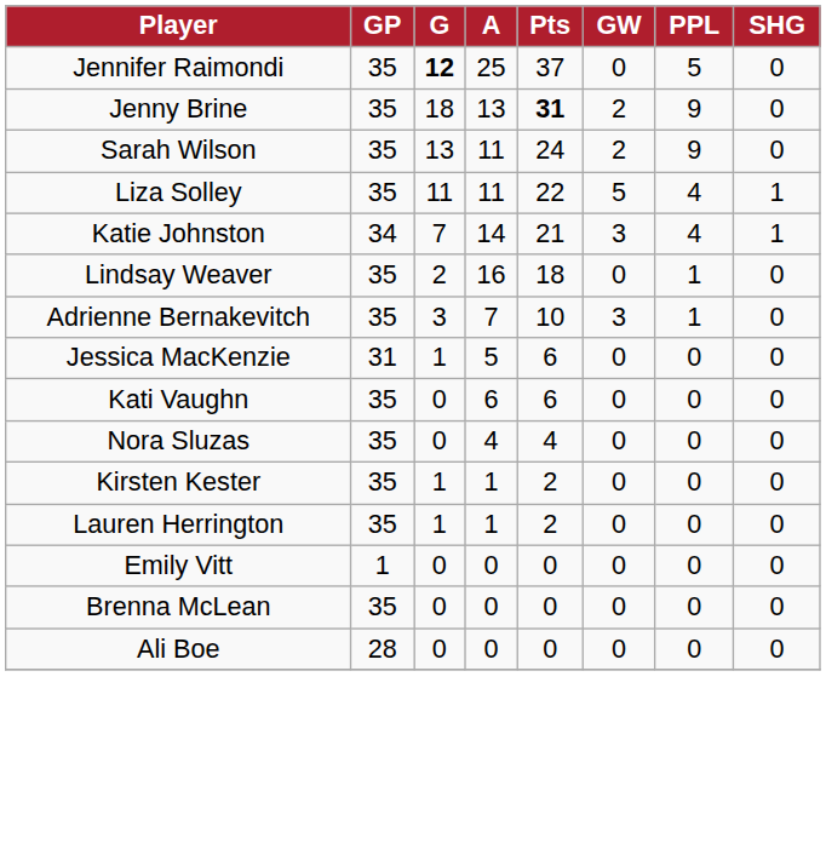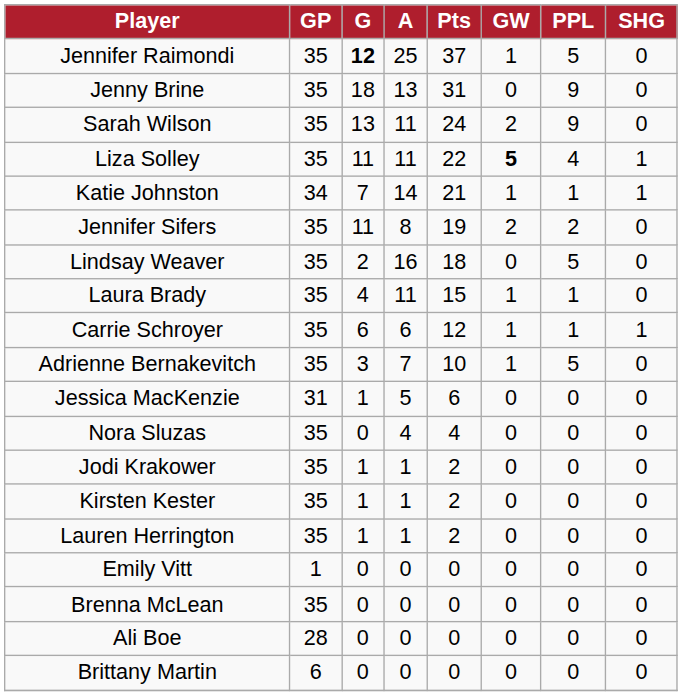Jennifer Raimondi | GW: 0 -> 1
Jenny Brine | Pts: bold -> normal
Jenny Brine | GW: 2 -> 0
Liza Solley | GW: normal -> bold
Katie Johnston | GW: 3 -> 1
Katie Johnston | PPL: 4 -> 1
+ row: Jennifer Sifers | 35 | 11 | 8 | 19 | 2 | 2 | 0
Lindsay Weaver | PPL: 1 -> 5
+ row: Laura Brady | 35 | 4 | 11 | 15 | 1 | 1 | 0
+ row: Carrie Schroyer | 35 | 6 | 6 | 12 | 1 | 1 | 1
Adrienne Bernakevitch | GW: 3 -> 1
Adrienne Bernakevitch | PPL: 1 -> 5
- row: Kati Vaughn | 35 | 0 | 6 | 6 | 0 | 0 | 0
+ row: Jodi Krakower | 35 | 1 | 1 | 2 | 0 | 0 | 0
+ row: Brittany Martin | 6 | 0 | 0 | 0 | 0 | 0 | 0
